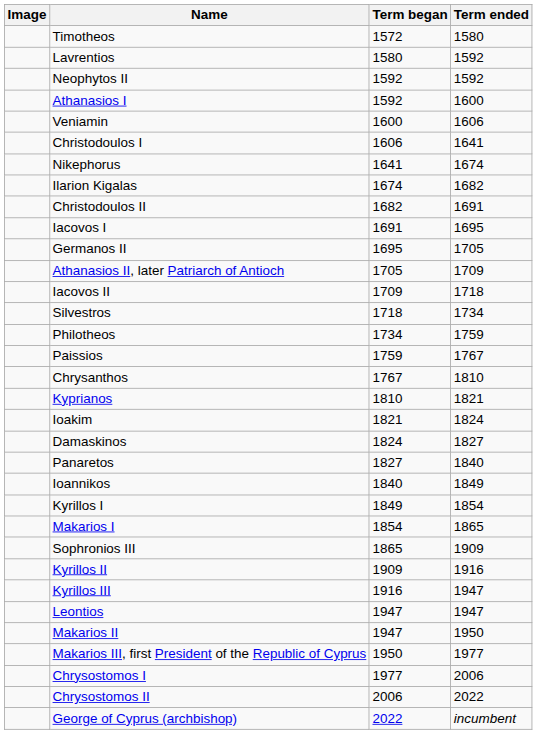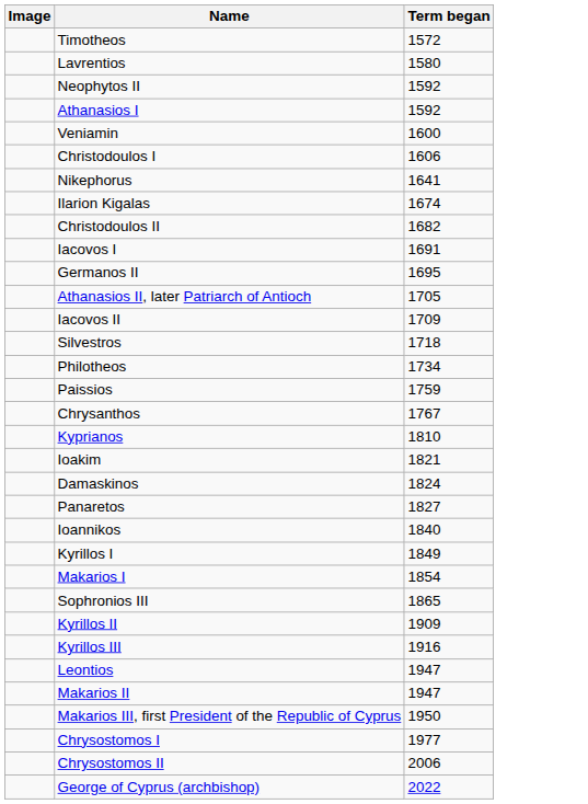- column: Term ended | 1580 | 1592 | 1592 | 1600 | 1606 | 1641 | 1674 | 1682 | 1691 | 1695 | 1705 | 1709 | 1718 | 1734 | 1759 | 1767 | 1810 | 1821 | 1824 | 1827 | 1840 | 1849 | 1854 | 1865 | 1909 | 1916 | 1947 | 1947 | 1950 | 1977 | 2006 | 2022 | incumbent
